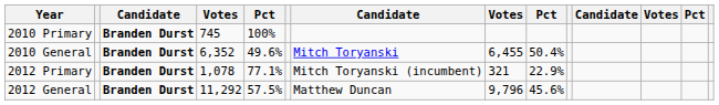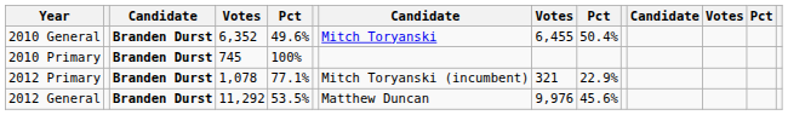rows swapped: 2010 Primary <-> 2010 General
2012 General | column 5: 57.5% -> 53.5%
2012 General | column 8: 9,796 -> 9,976
